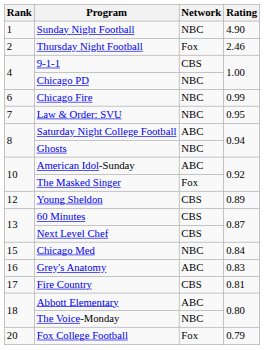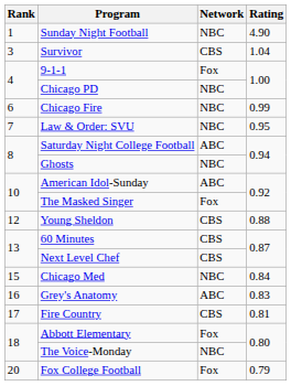- row: 2 | Thursday Night Football | Fox | 2.46
+ row: 3 | Survivor | CBS | 1.04
9-1-1 | Network: CBS -> Fox
Young Sheldon | Rating: 0.89 -> 0.88
Abbott Elementary | Network: ABC -> Fox
